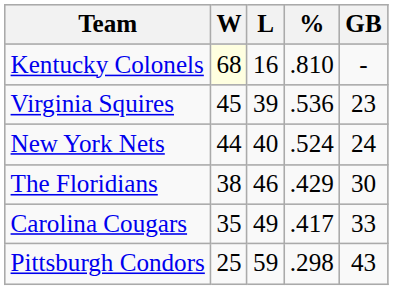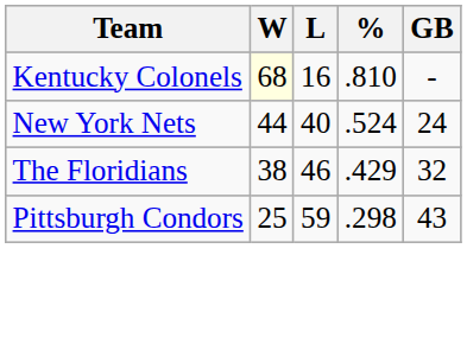- row: Virginia Squires | 45 | 39 | .536 | 23
The Floridians | GB: 30 -> 32
- row: Carolina Cougars | 35 | 49 | .417 | 33
